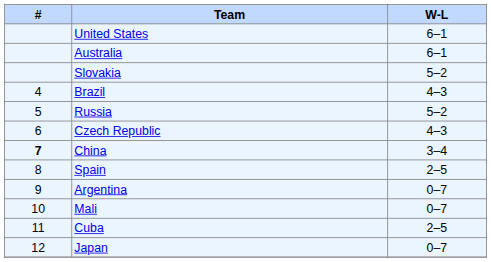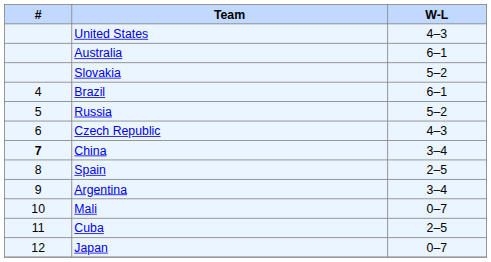United States | W-L: 6–1 -> 4–3
Brazil | W-L: 4–3 -> 6–1
Argentina | W-L: 0–7 -> 3–4
